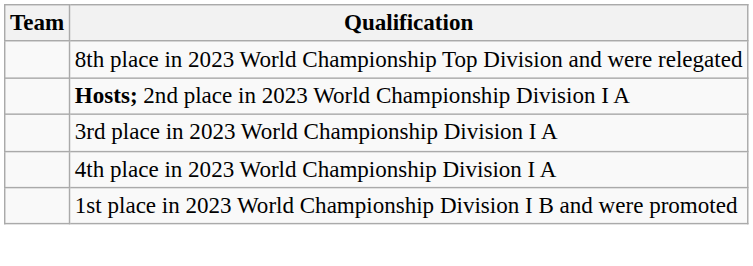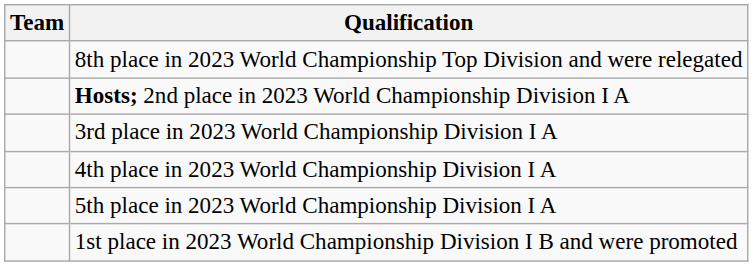+ row: 5th place in 2023 World Championship Division I A
